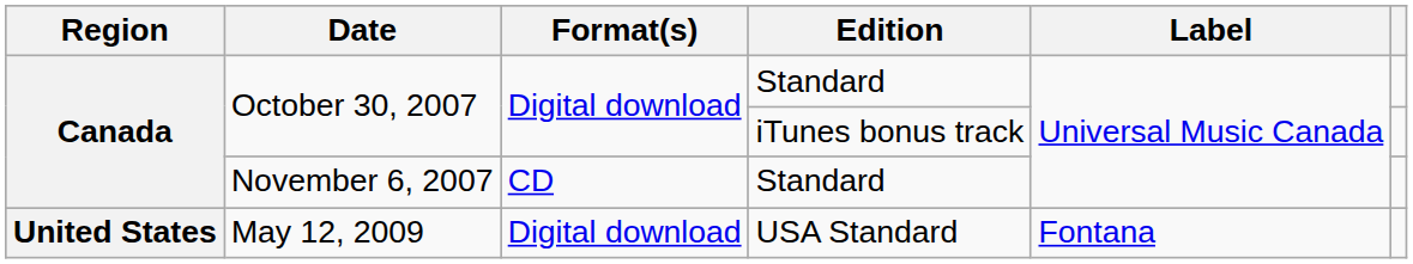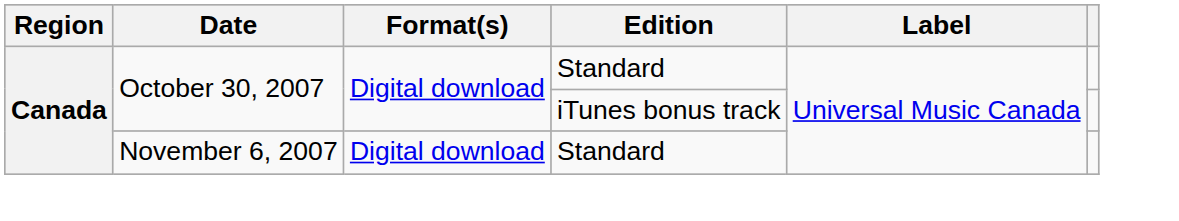November 6, 2007 | Format(s): CD -> Digital download
- row: United States | May 12, 2009 | Digital download | USA Standard | Fontana
